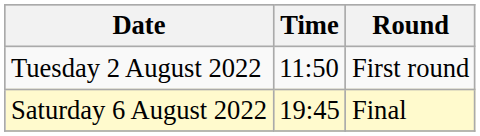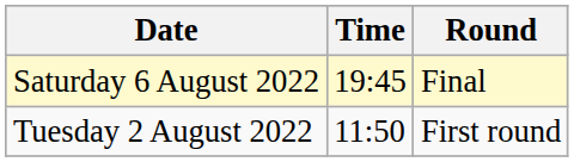rows swapped: Tuesday 2 August 2022 <-> Saturday 6 August 2022
